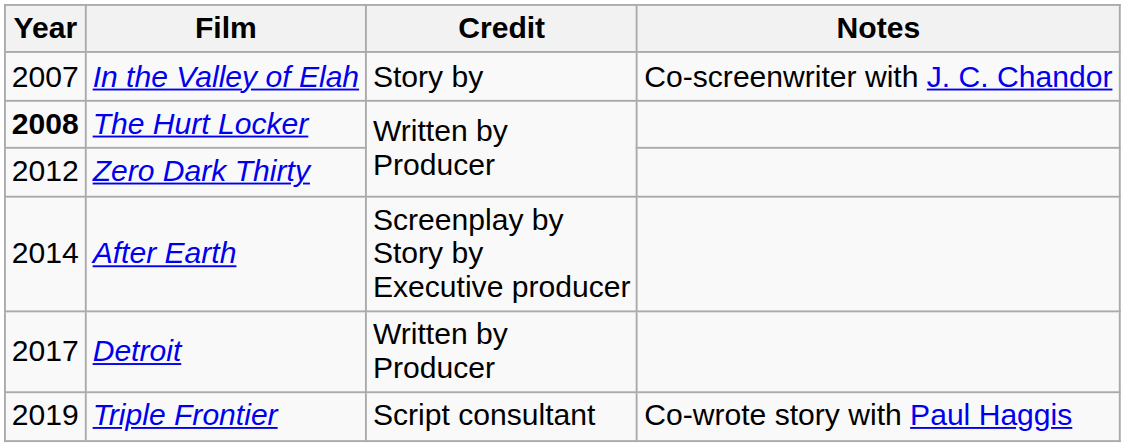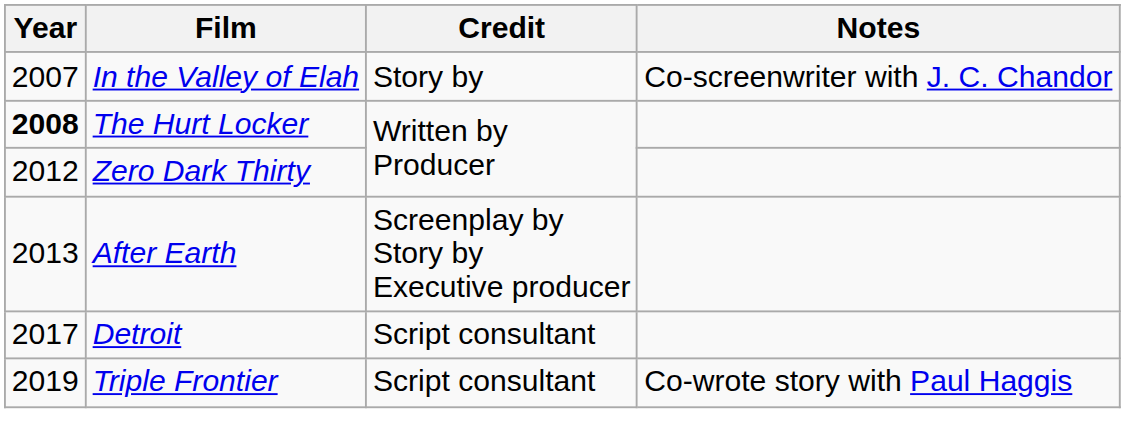After Earth | Year: 2014 -> 2013
Detroit | Credit: Written by Producer -> Script consultant
